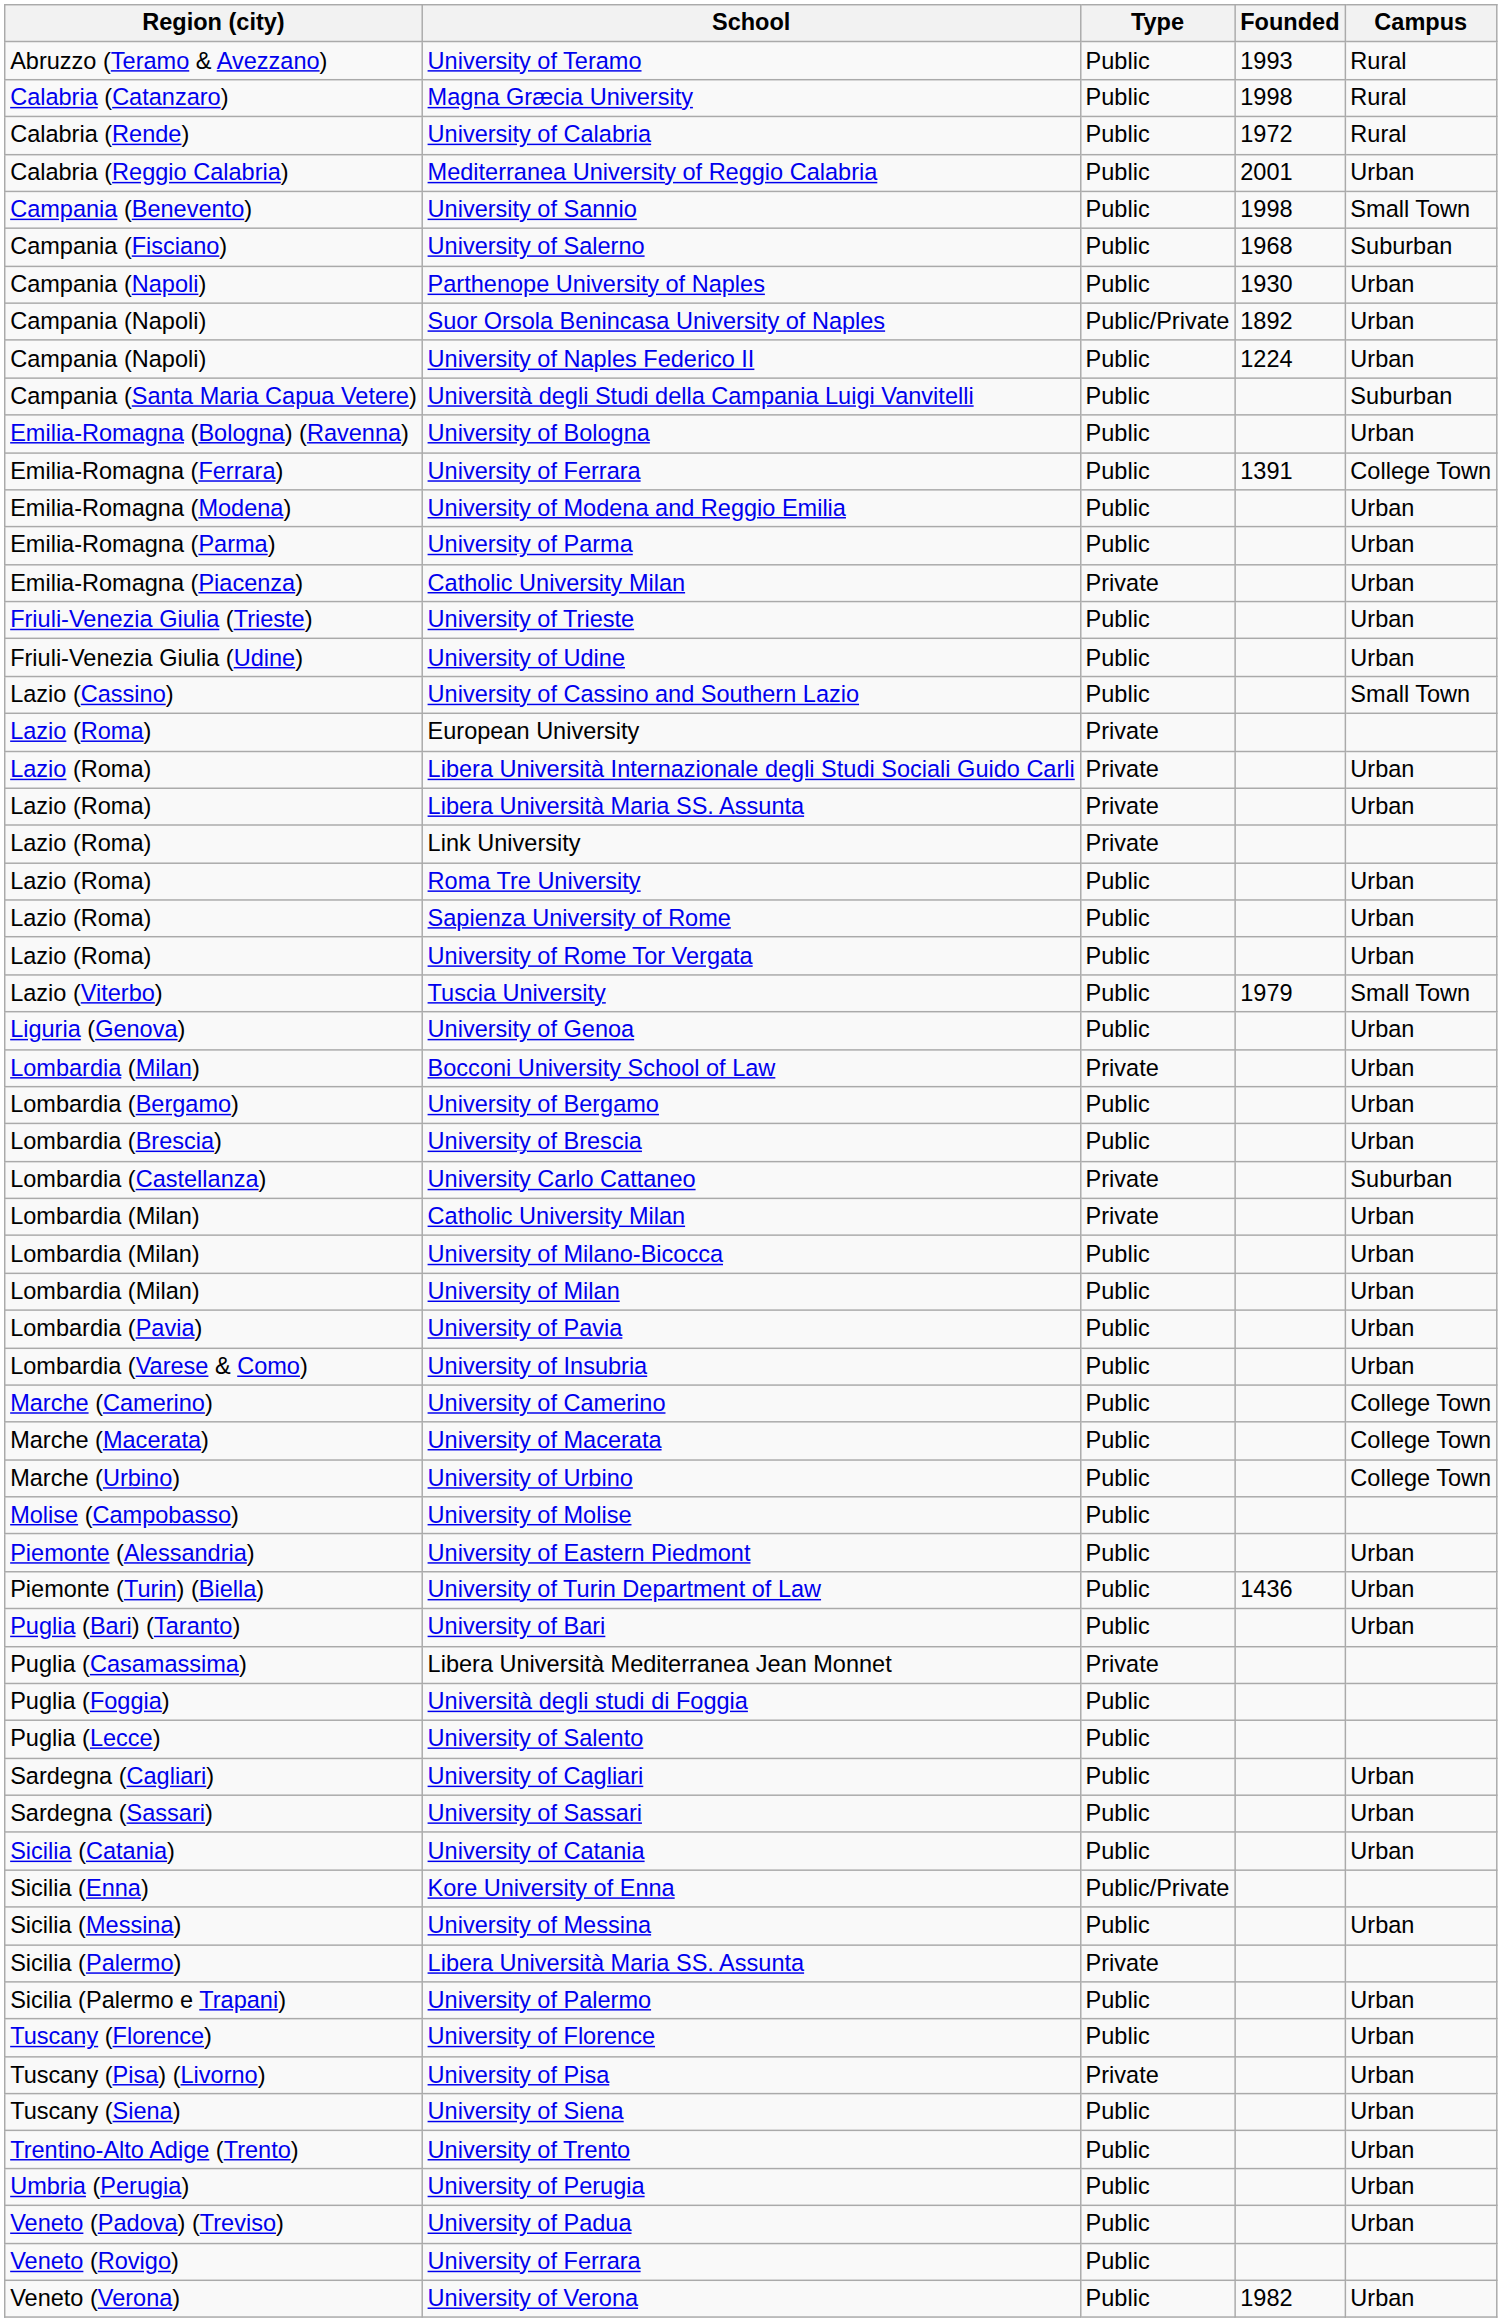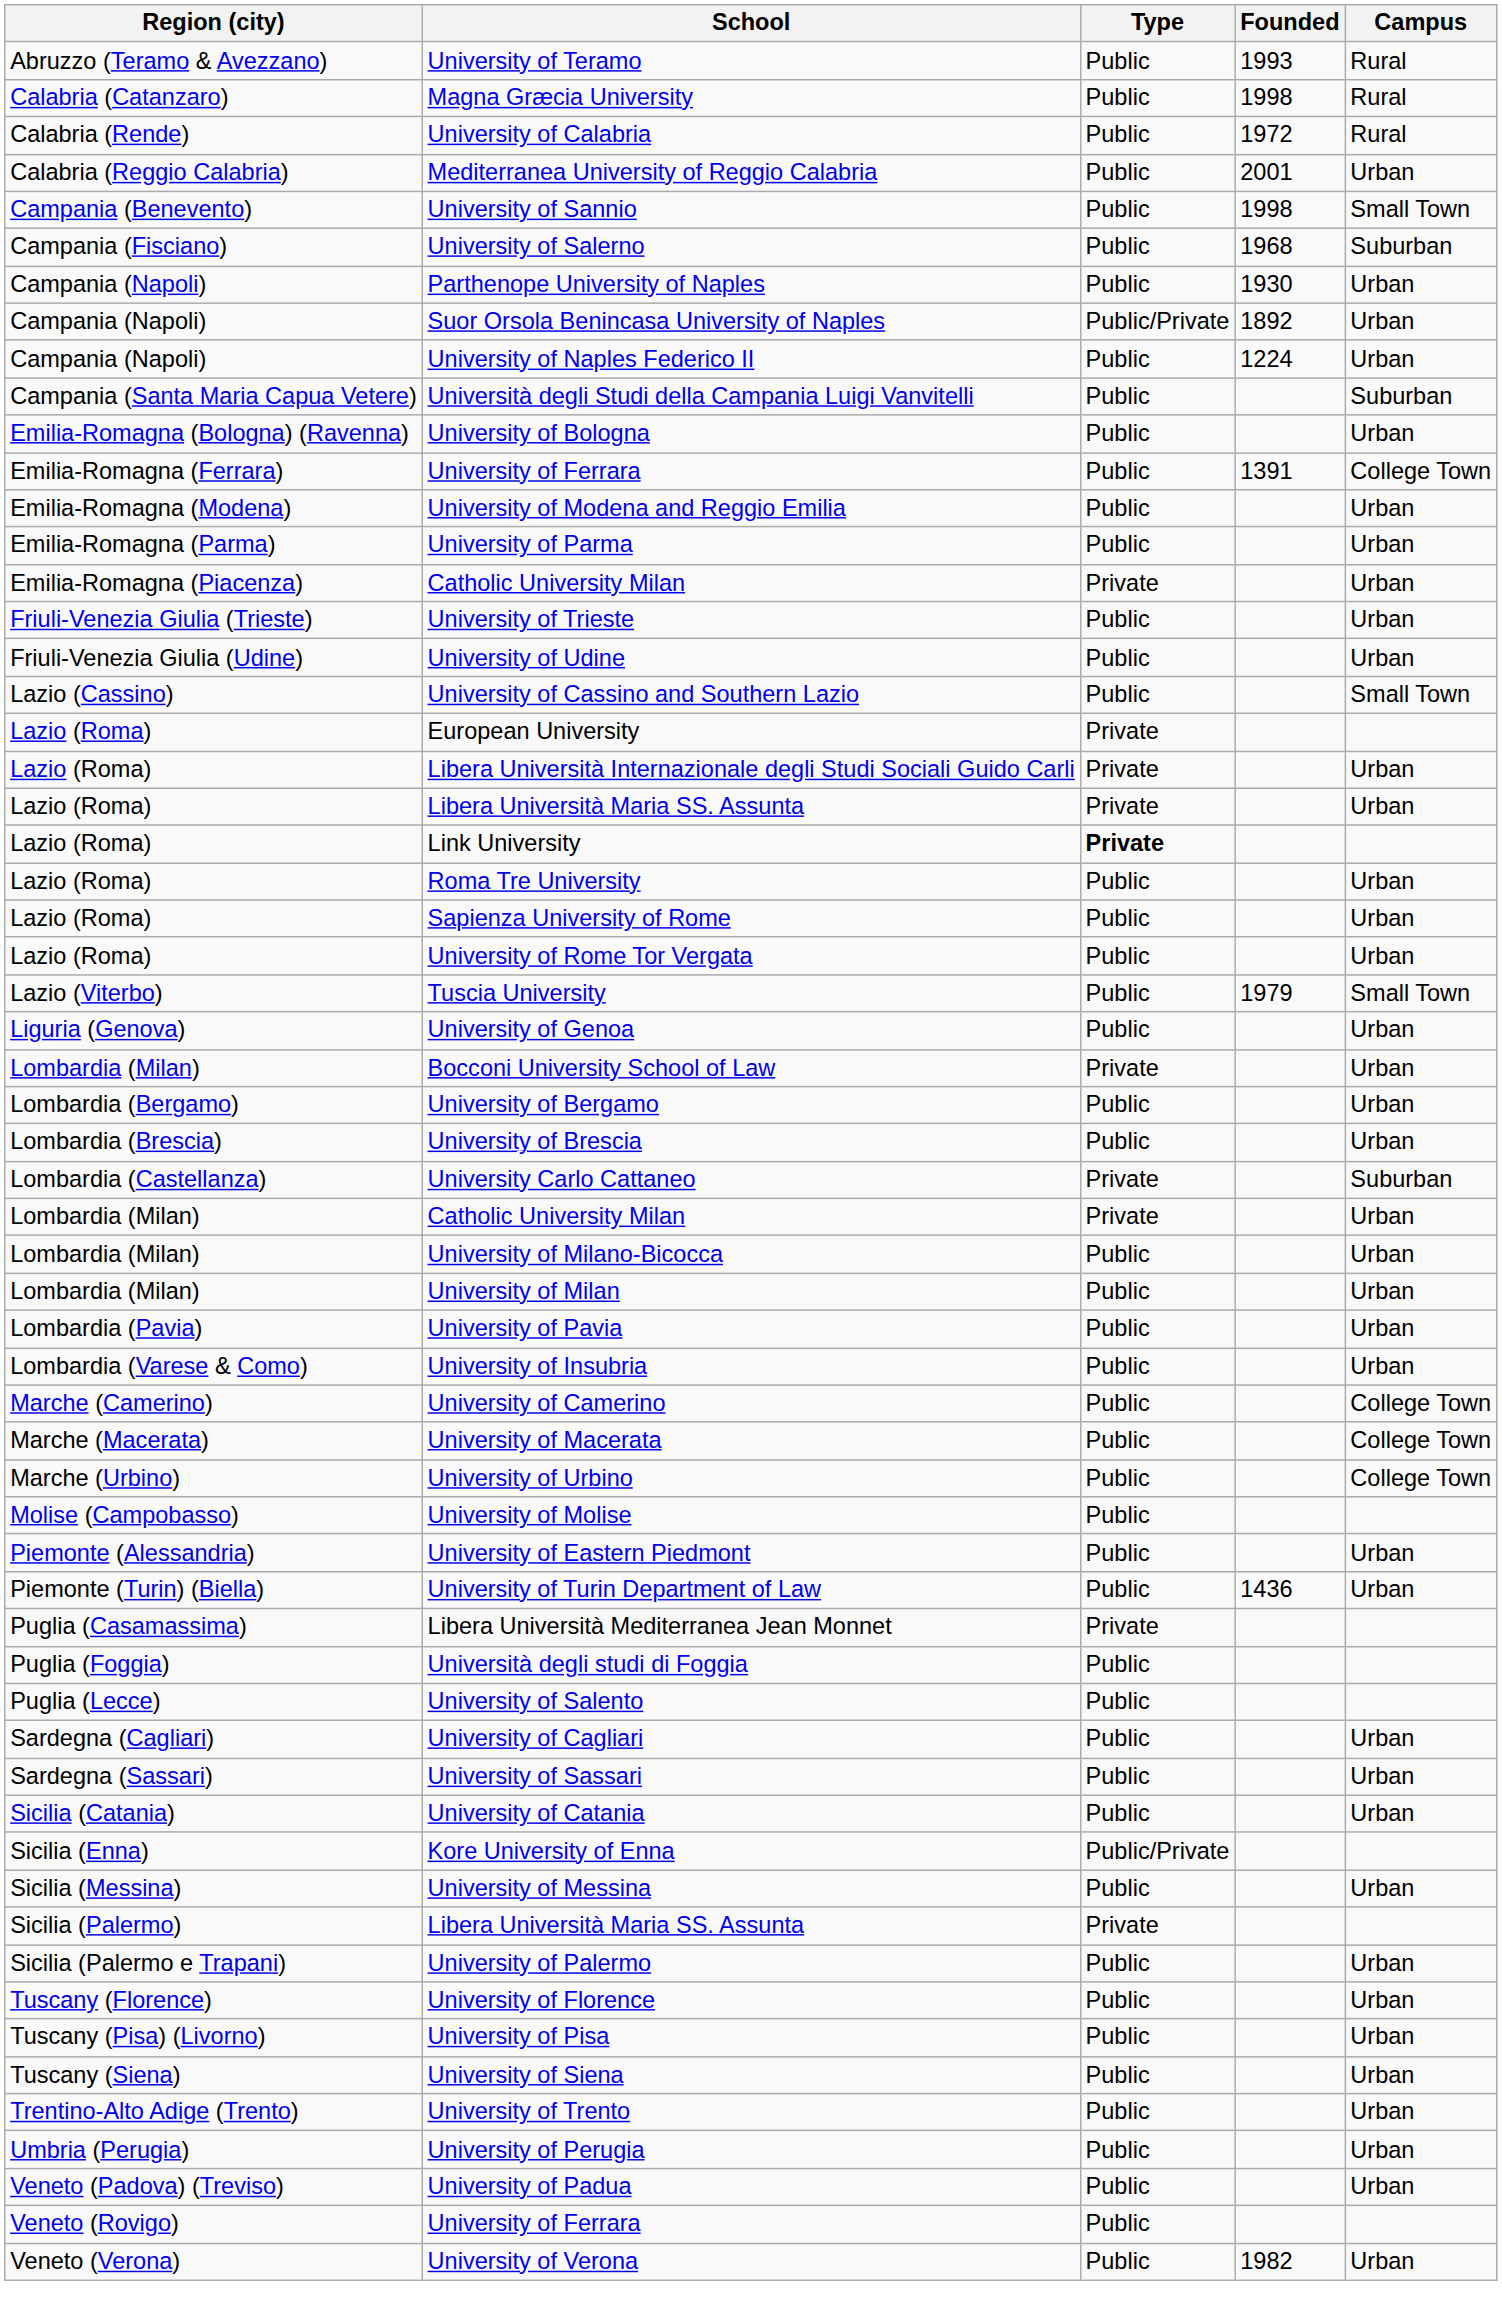Link University | Type: normal -> bold
- row: Puglia (Bari) (Taranto) | University of Bari | Public | Urban
University of Pisa | Type: Private -> Public
